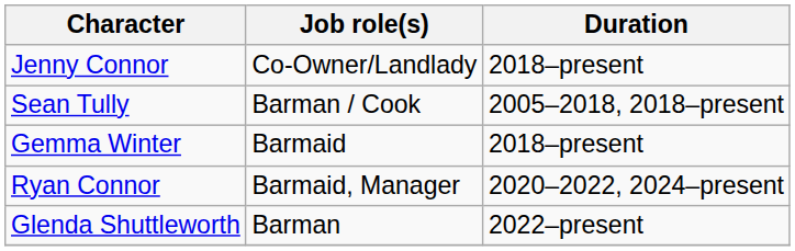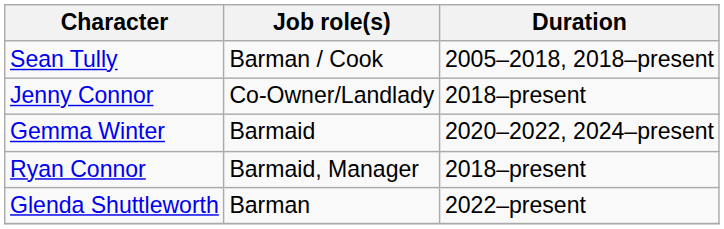rows swapped: Jenny Connor <-> Sean Tully
Gemma Winter | Duration: 2018–present -> 2020–2022, 2024–present
Ryan Connor | Duration: 2020–2022, 2024–present -> 2018–present
